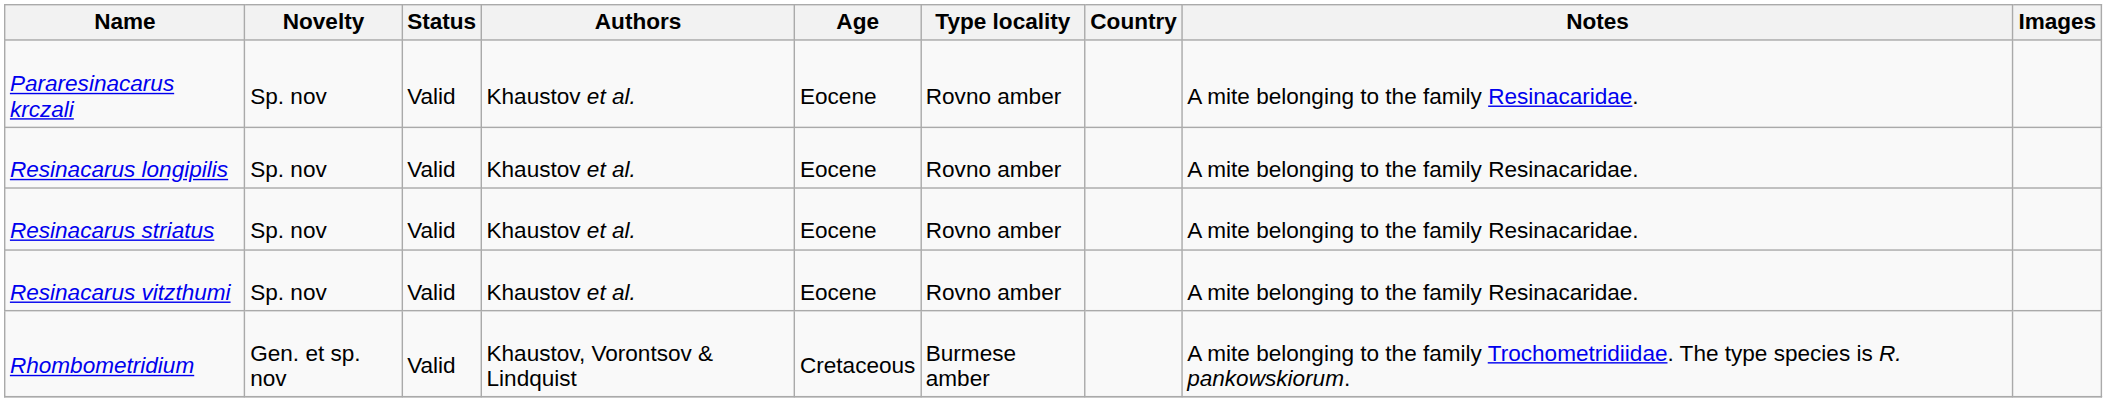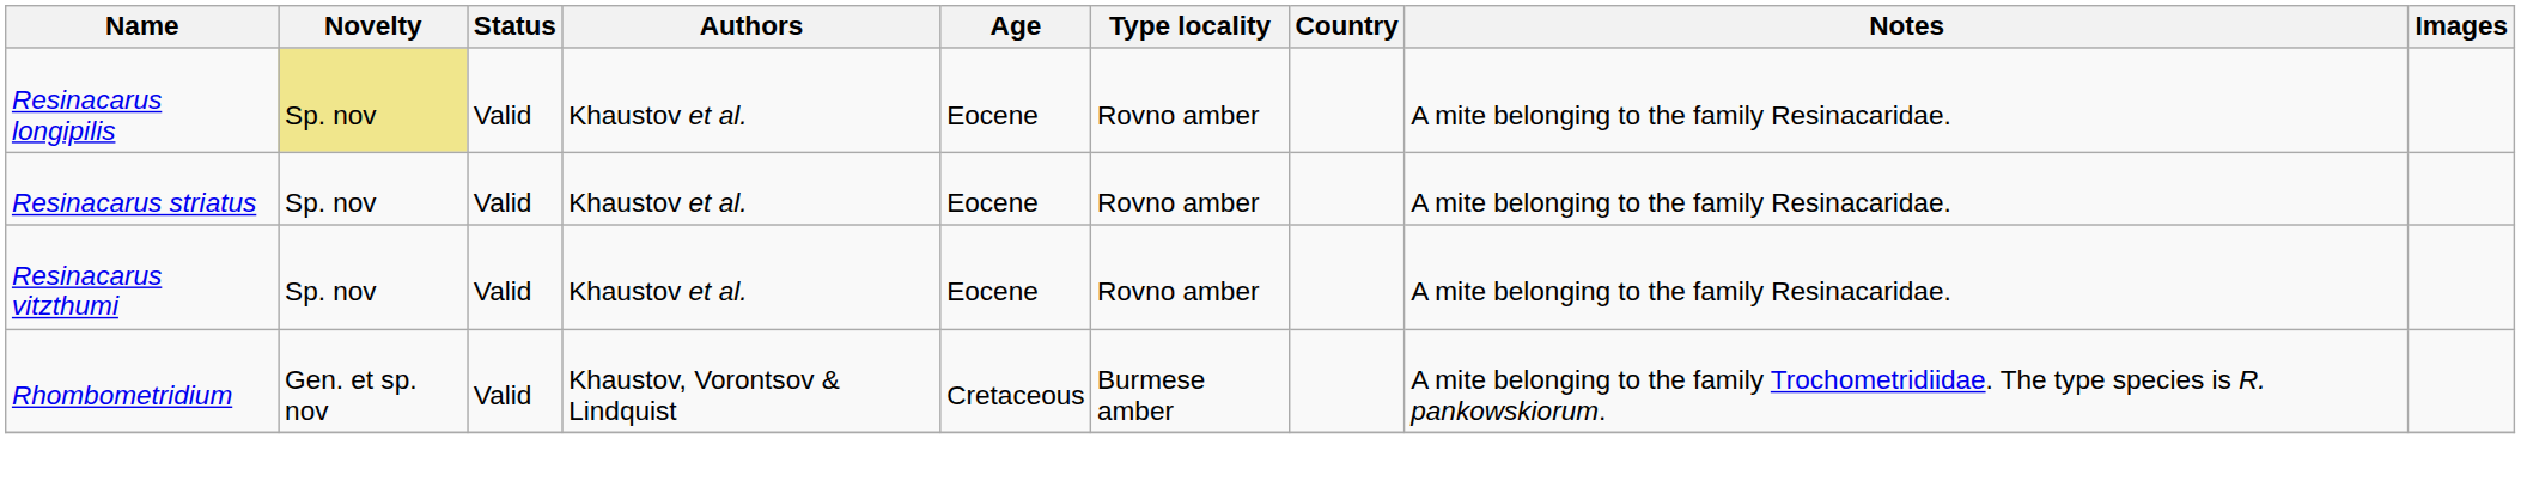- row: Pararesinacarus krczali | Sp. nov | Valid | Khaustov et al. | Eocene | Rovno amber | A mite belonging to the family Resinacaridae.
Resinacarus longipilis | Novelty: no background -> khaki background
